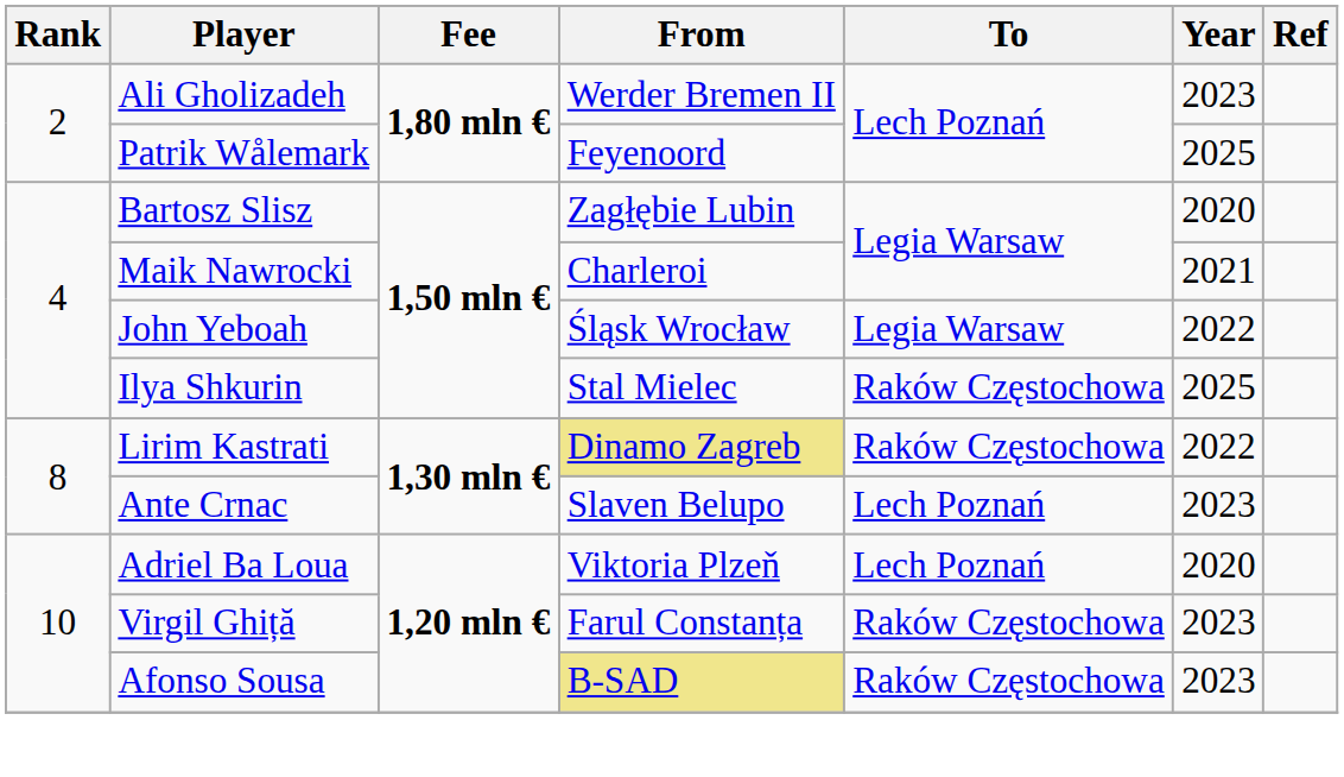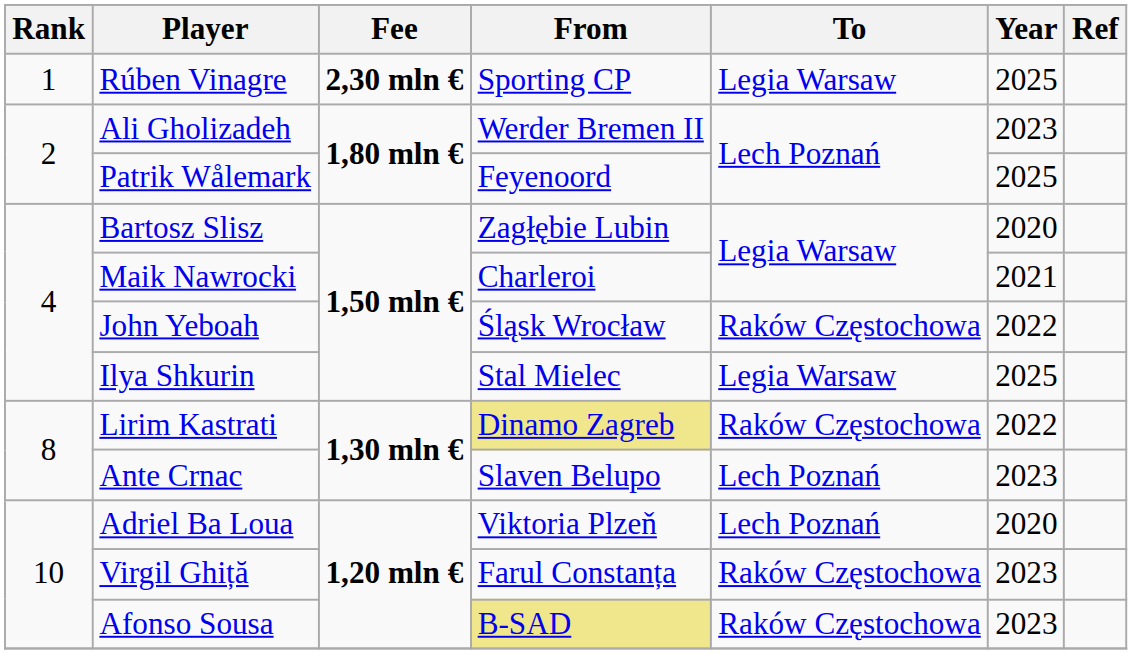+ row: 1 | Rúben Vinagre | 2,30 mln € | Sporting CP | Legia Warsaw | 2025
John Yeboah | To: Legia Warsaw -> Raków Częstochowa
Ilya Shkurin | To: Raków Częstochowa -> Legia Warsaw
